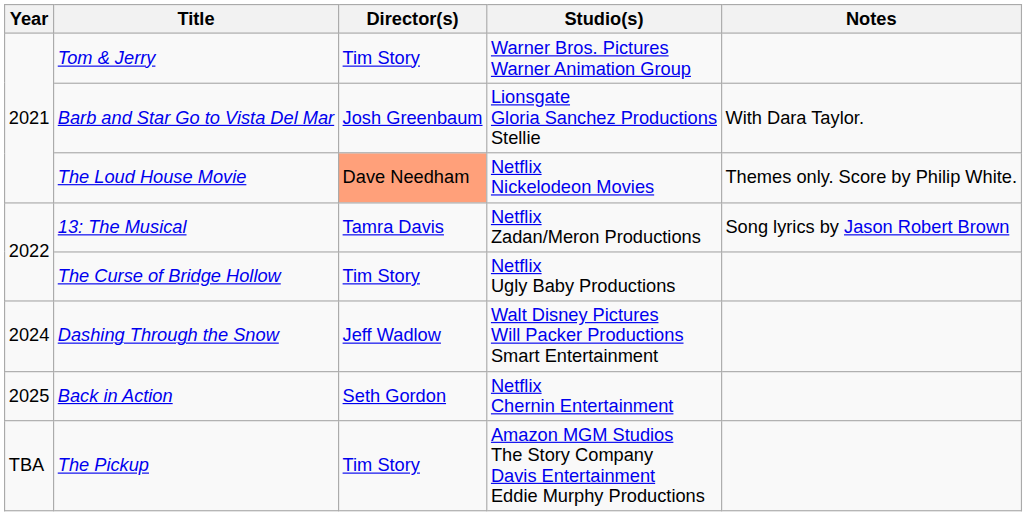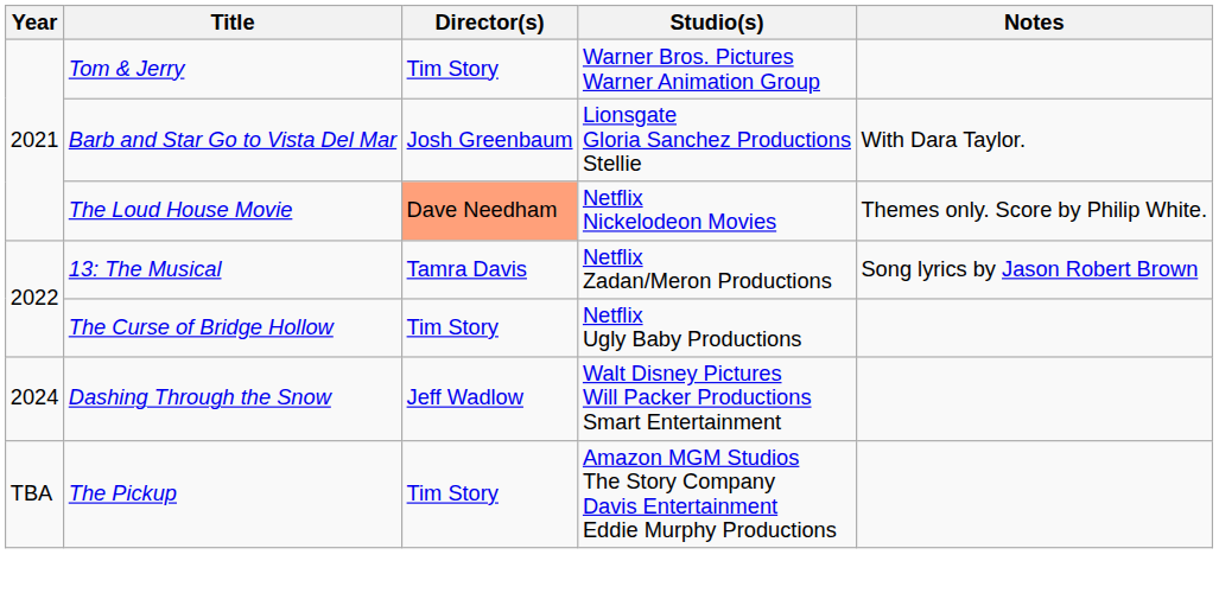- row: 2025 | Back in Action | Seth Gordon | Netflix Chernin Entertainment
